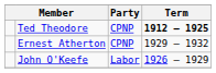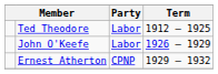Ted Theodore | Party: CPNP -> Labor
Ted Theodore | Term: bold -> normal
rows swapped: John O'Keefe <-> Ernest Atherton
